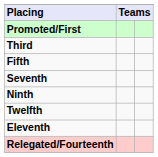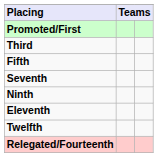rows swapped: Eleventh <-> Twelfth
